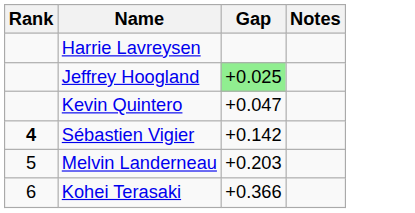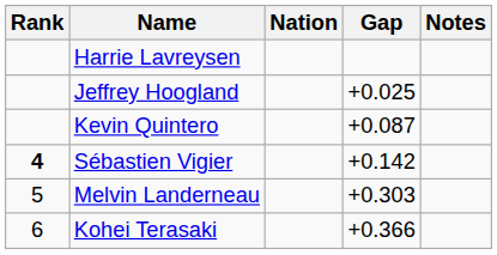+ column: Nation
Jeffrey Hoogland | Gap: lightgreen background -> no background
Kevin Quintero | Gap: +0.047 -> +0.087
Melvin Landerneau | Gap: +0.203 -> +0.303
